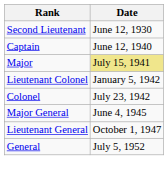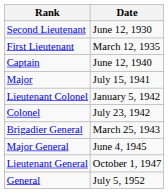+ row: First Lieutenant | March 12, 1935
Major | Date: khaki background -> no background
+ row: Brigadier General | March 25, 1943
